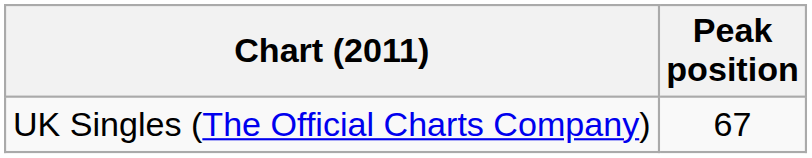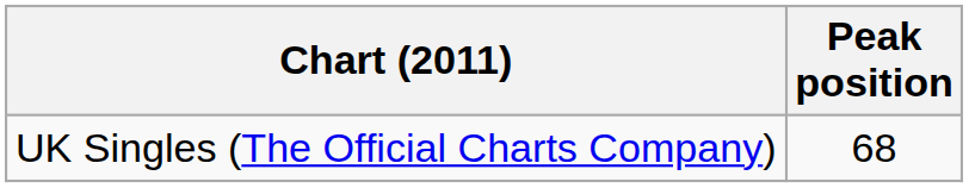UK Singles (The Official Charts Company) | Peak position: 67 -> 68
